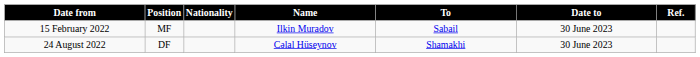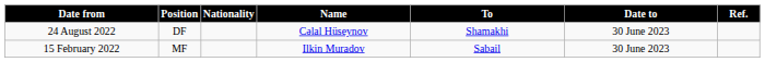rows swapped: 24 August 2022 <-> 15 February 2022
